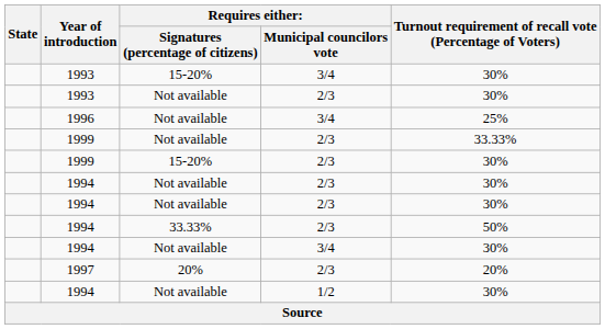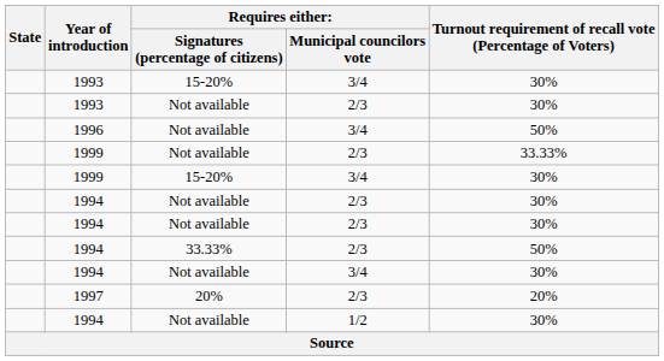1996 | Turnout requirement of recall vote (Percentage of Voters): 25% -> 50%
1999 / 15-20% | column 4: 2/3 -> 3/4
